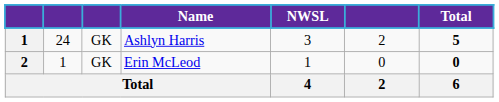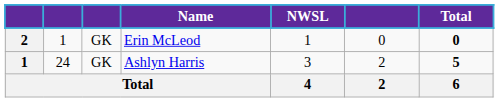rows swapped: Ashlyn Harris <-> Erin McLeod
